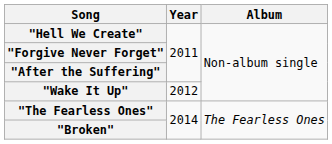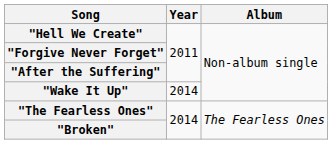"Wake It Up" | Year: 2012 -> 2014
